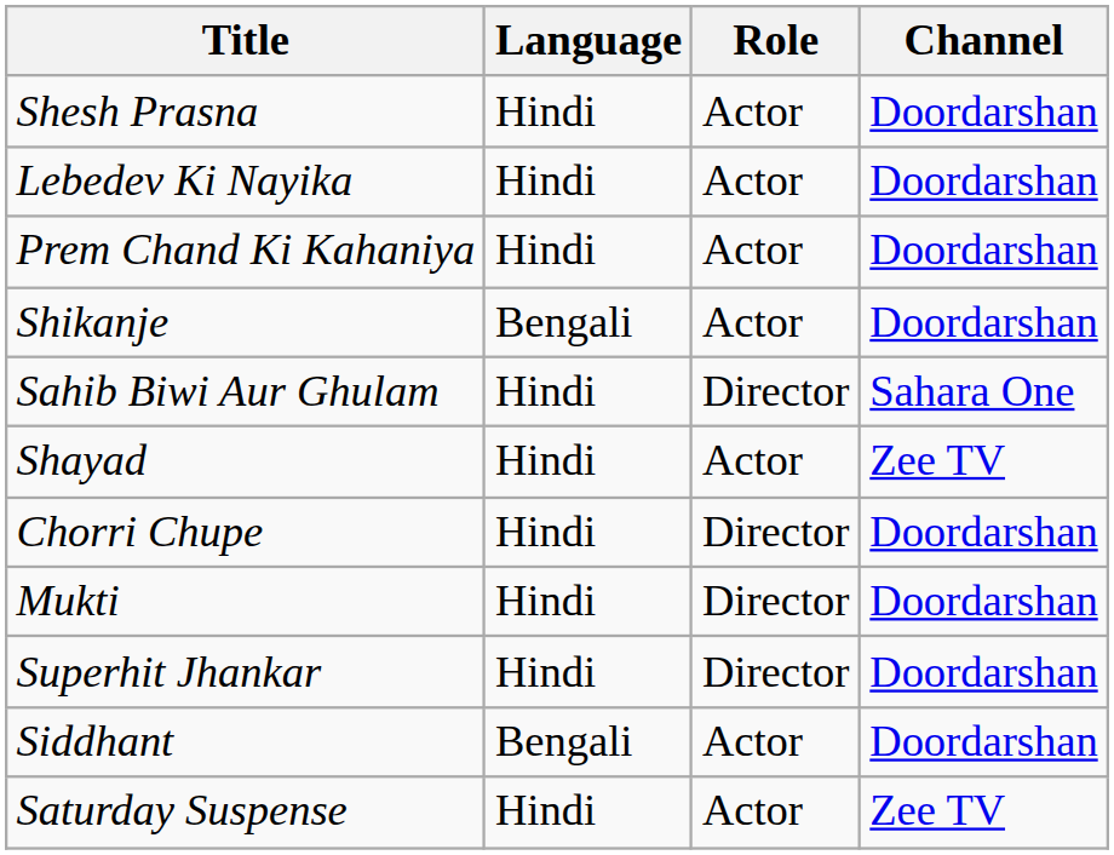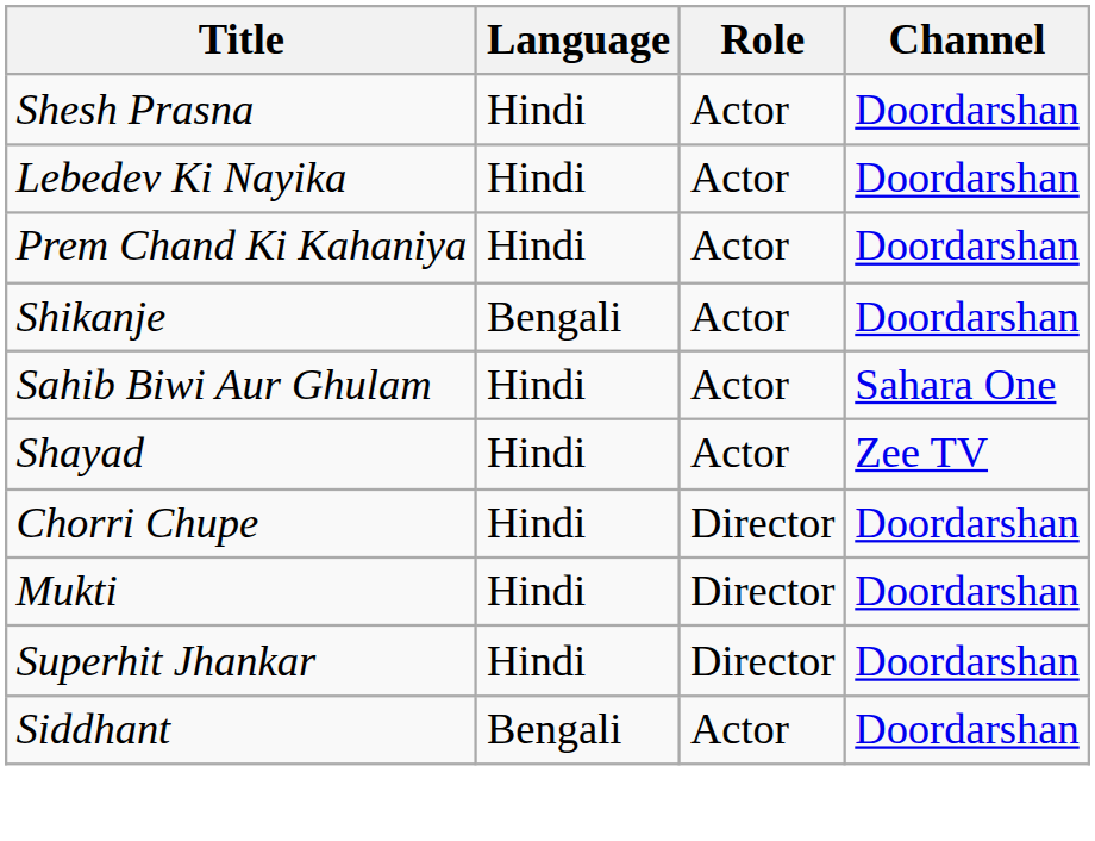Sahib Biwi Aur Ghulam | Role: Director -> Actor
- row: Saturday Suspense | Hindi | Actor | Zee TV
